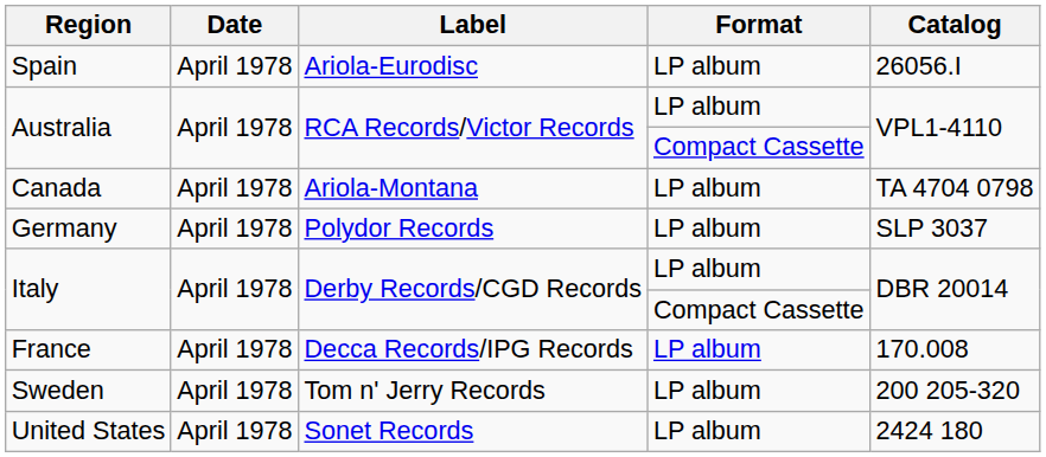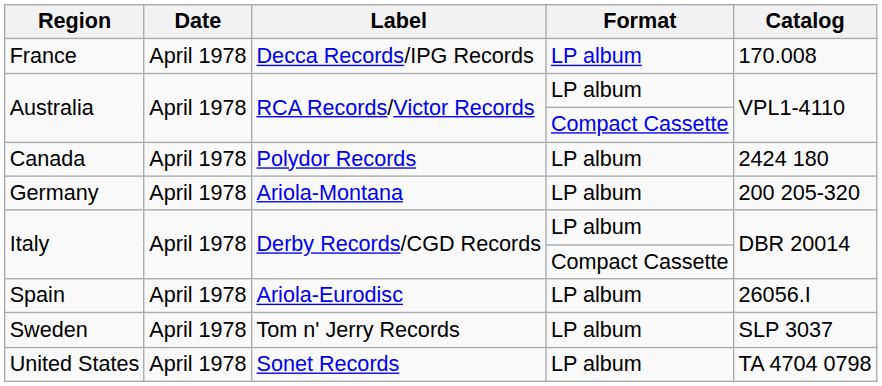rows swapped: France <-> Spain
Canada | Label: Ariola-Montana -> Polydor Records
Canada | Catalog: TA 4704 0798 -> 2424 180
Germany | Label: Polydor Records -> Ariola-Montana
Germany | Catalog: SLP 3037 -> 200 205-320
Sweden | Catalog: 200 205-320 -> SLP 3037
United States | Catalog: 2424 180 -> TA 4704 0798
